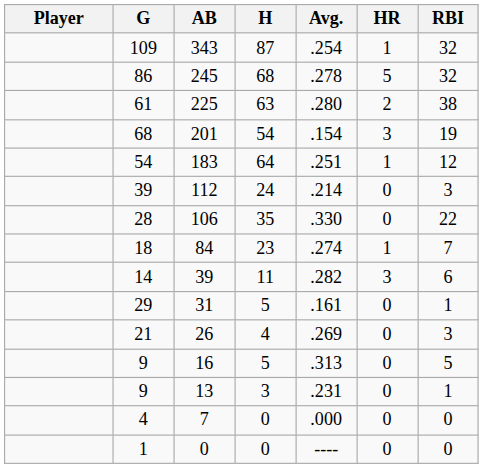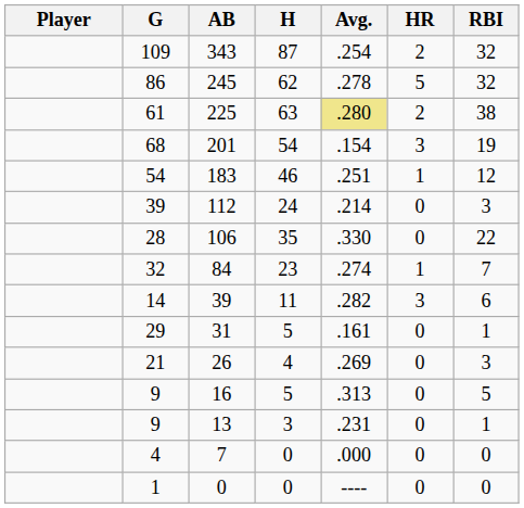343 | HR: 1 -> 2
245 | H: 68 -> 62
225 | Avg.: no background -> khaki background
183 | H: 64 -> 46
84 | G: 18 -> 32
